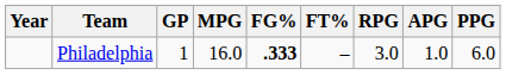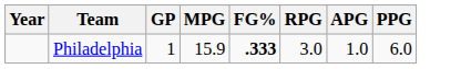- column: FT% | –
Philadelphia | MPG: 16.0 -> 15.9
